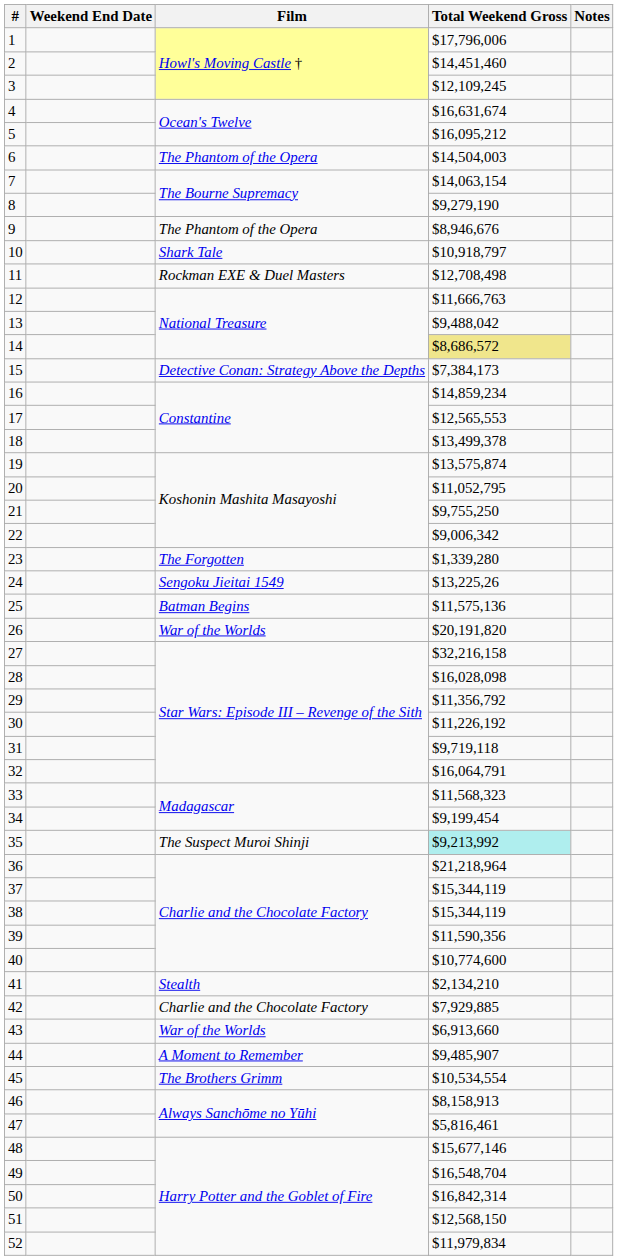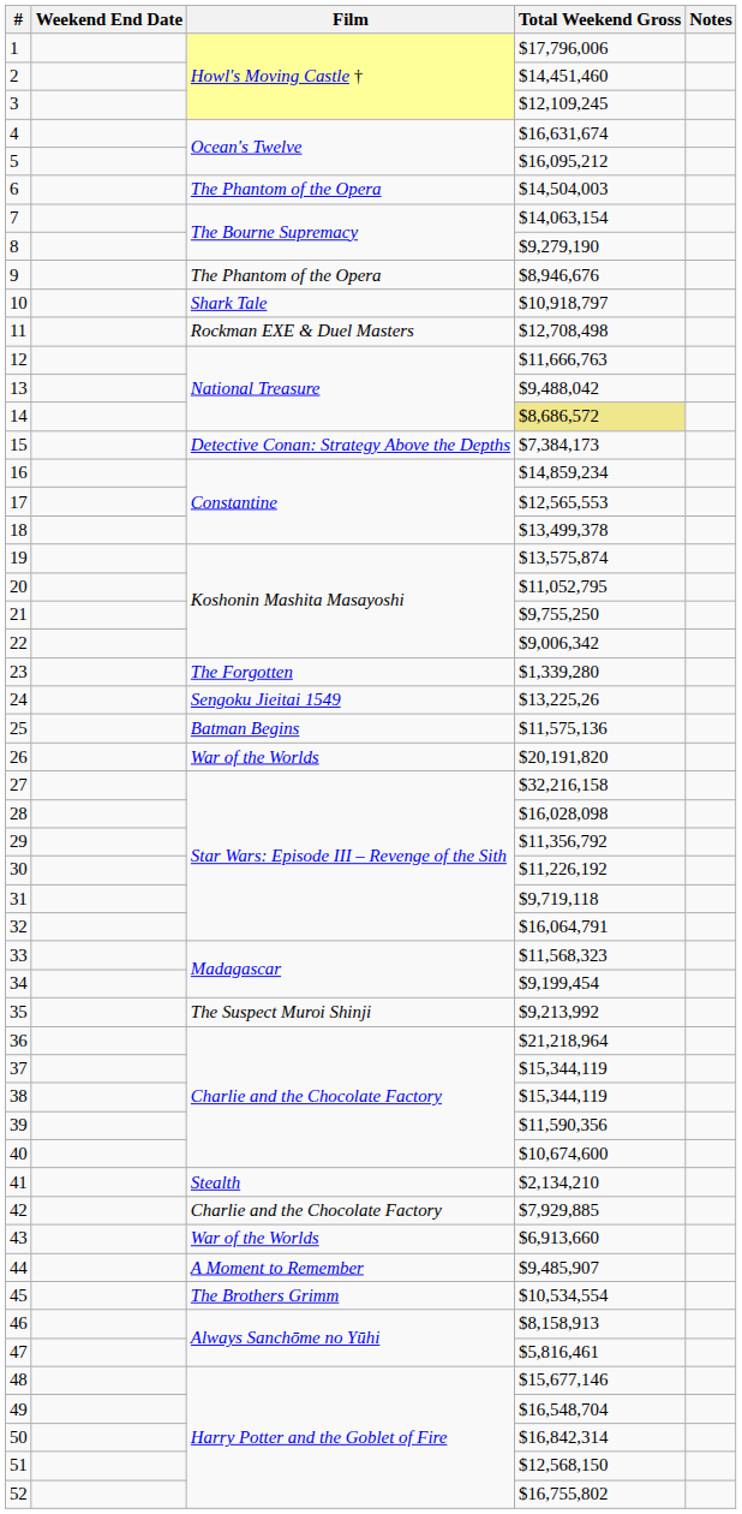35 | Total Weekend Gross: paleturquoise background -> no background
40 | Total Weekend Gross: $10,774,600 -> $10,674,600
52 | Total Weekend Gross: $11,979,834 -> $16,755,802
